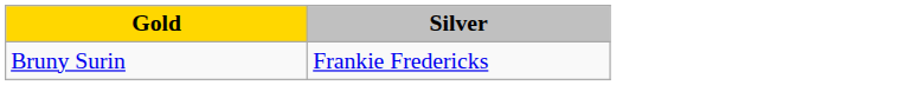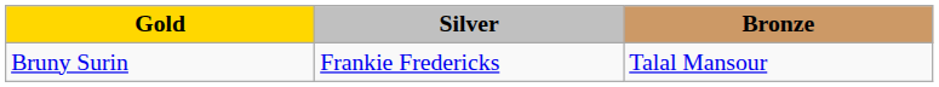+ column: Bronze | Talal Mansour
